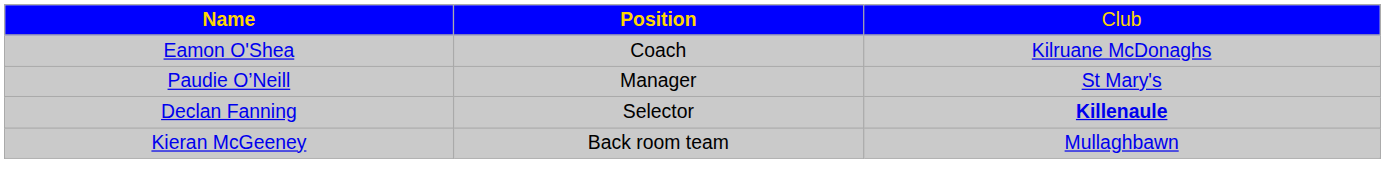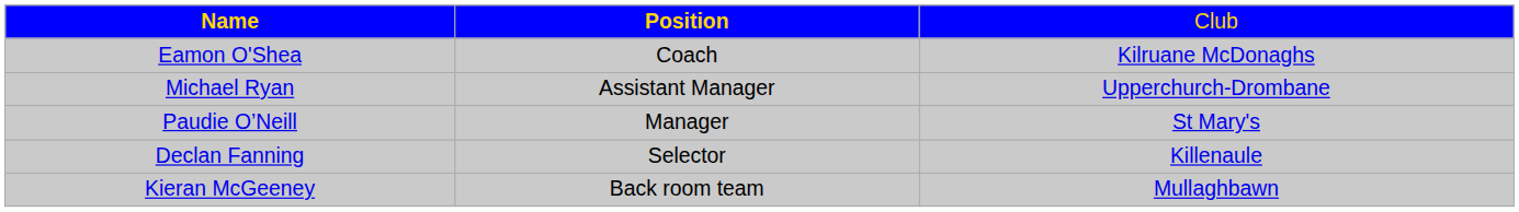+ row: Michael Ryan | Assistant Manager | Upperchurch-Drombane
Declan Fanning | column 3: bold -> normal
